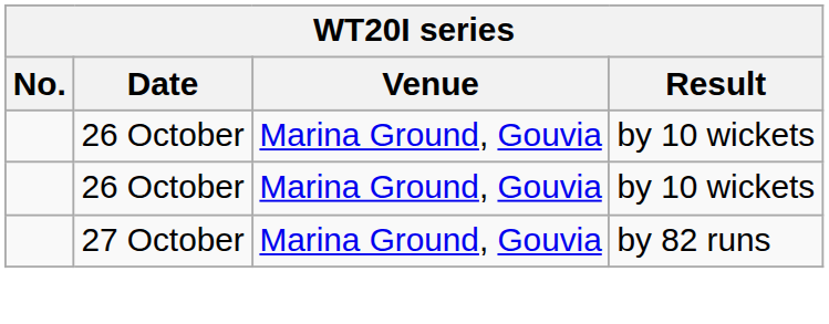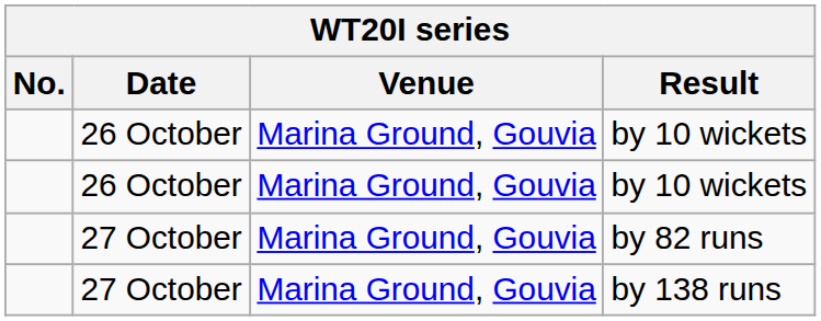+ row: 27 October | Marina Ground, Gouvia | by 138 runs
